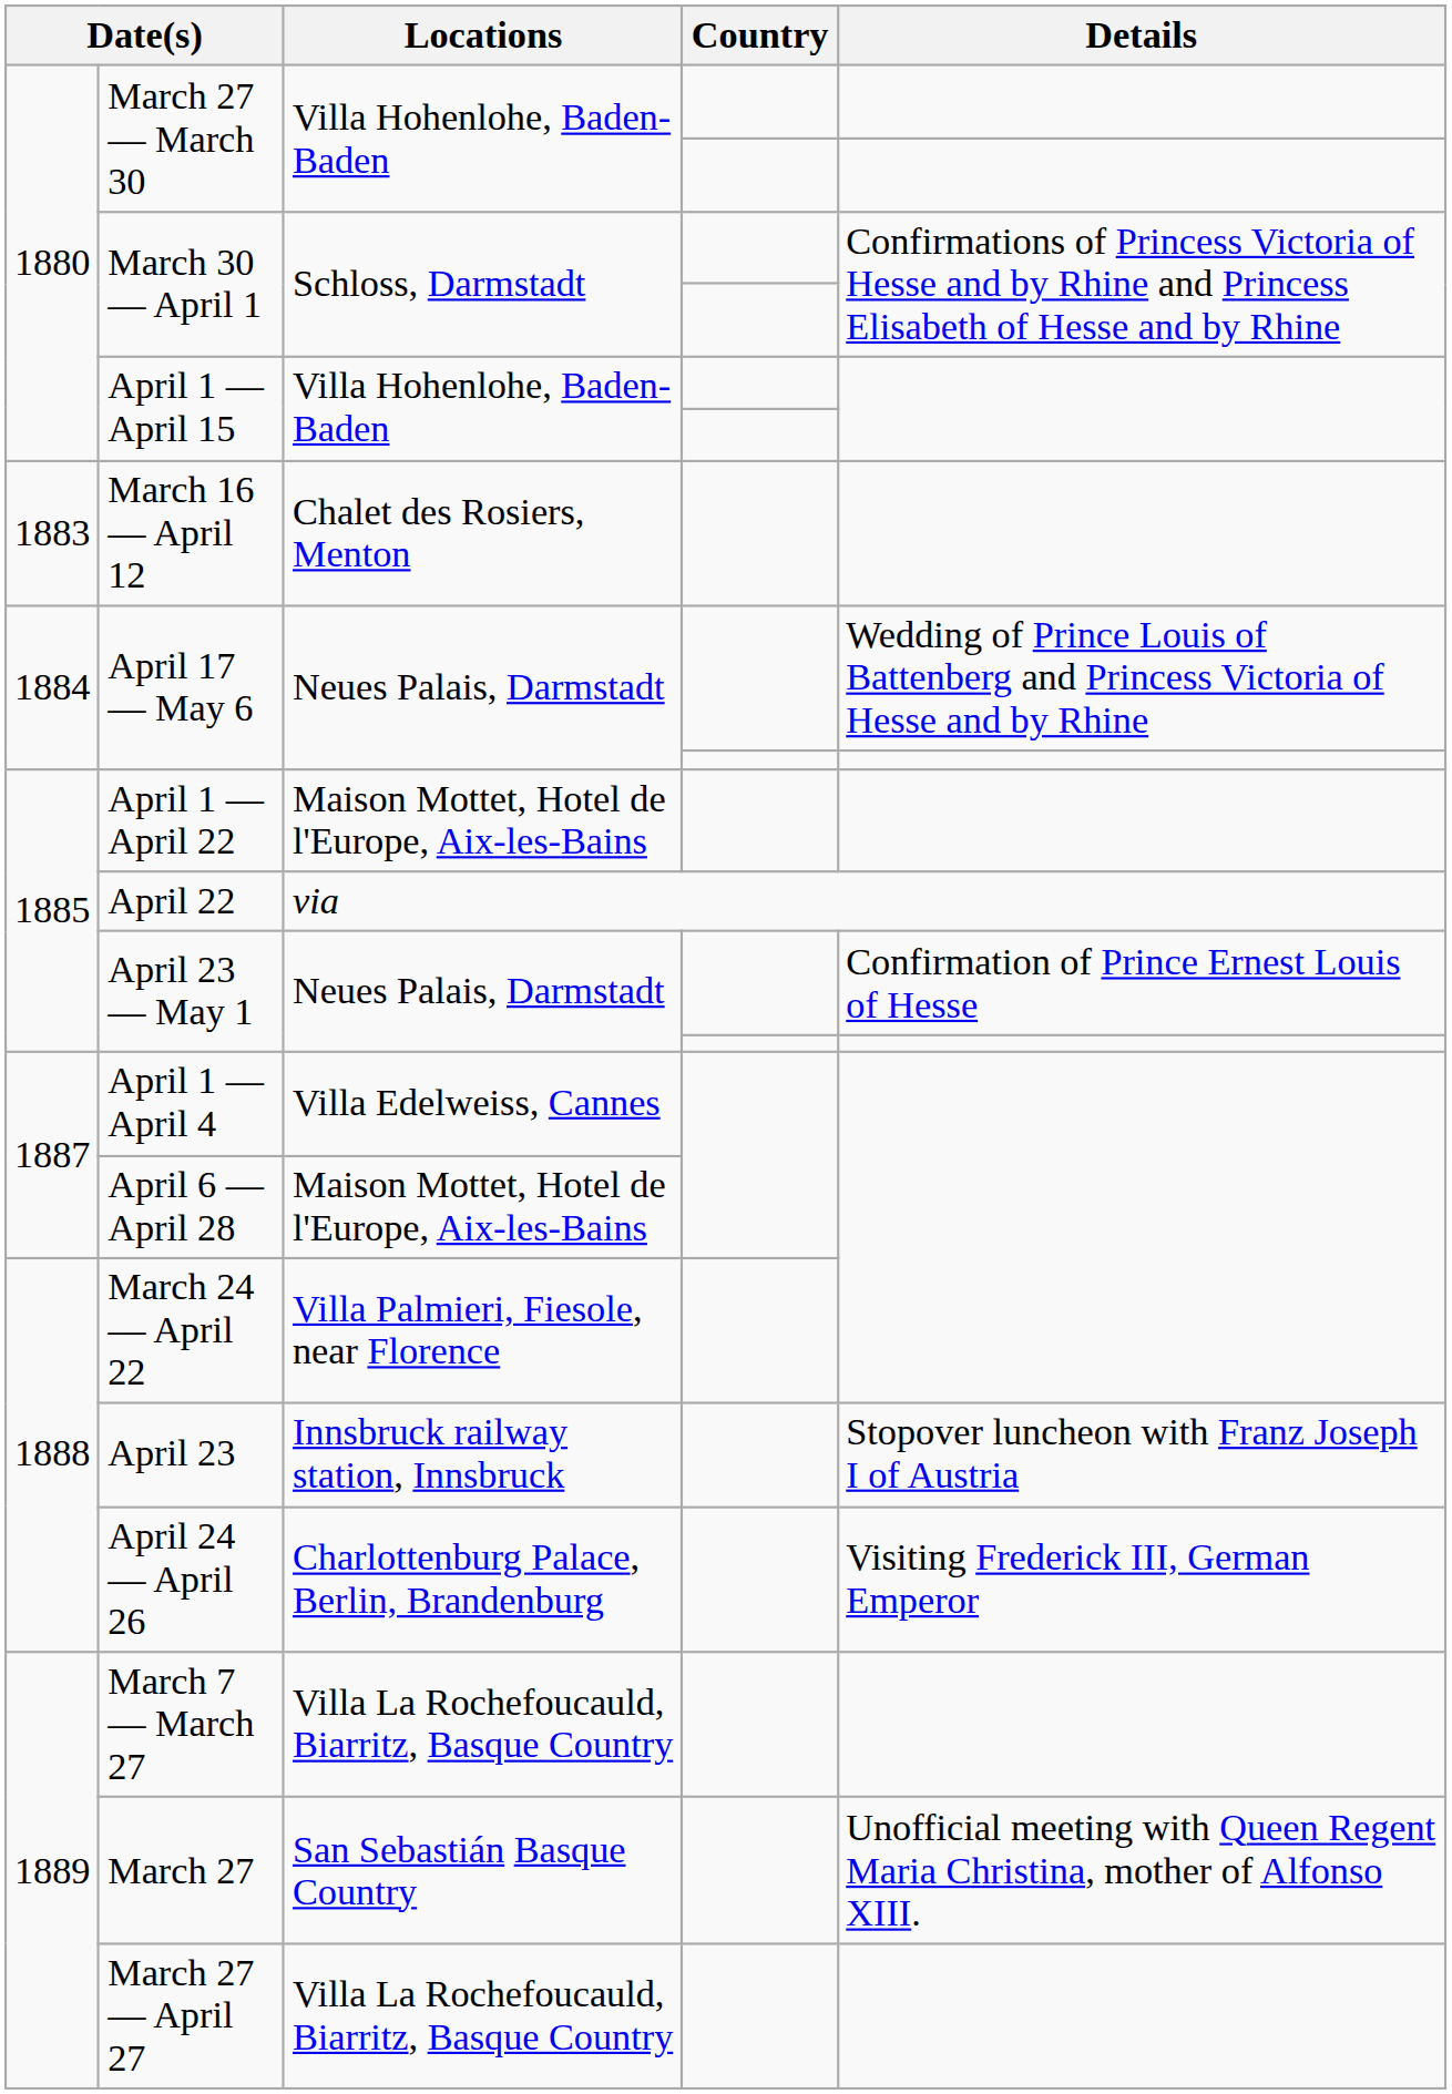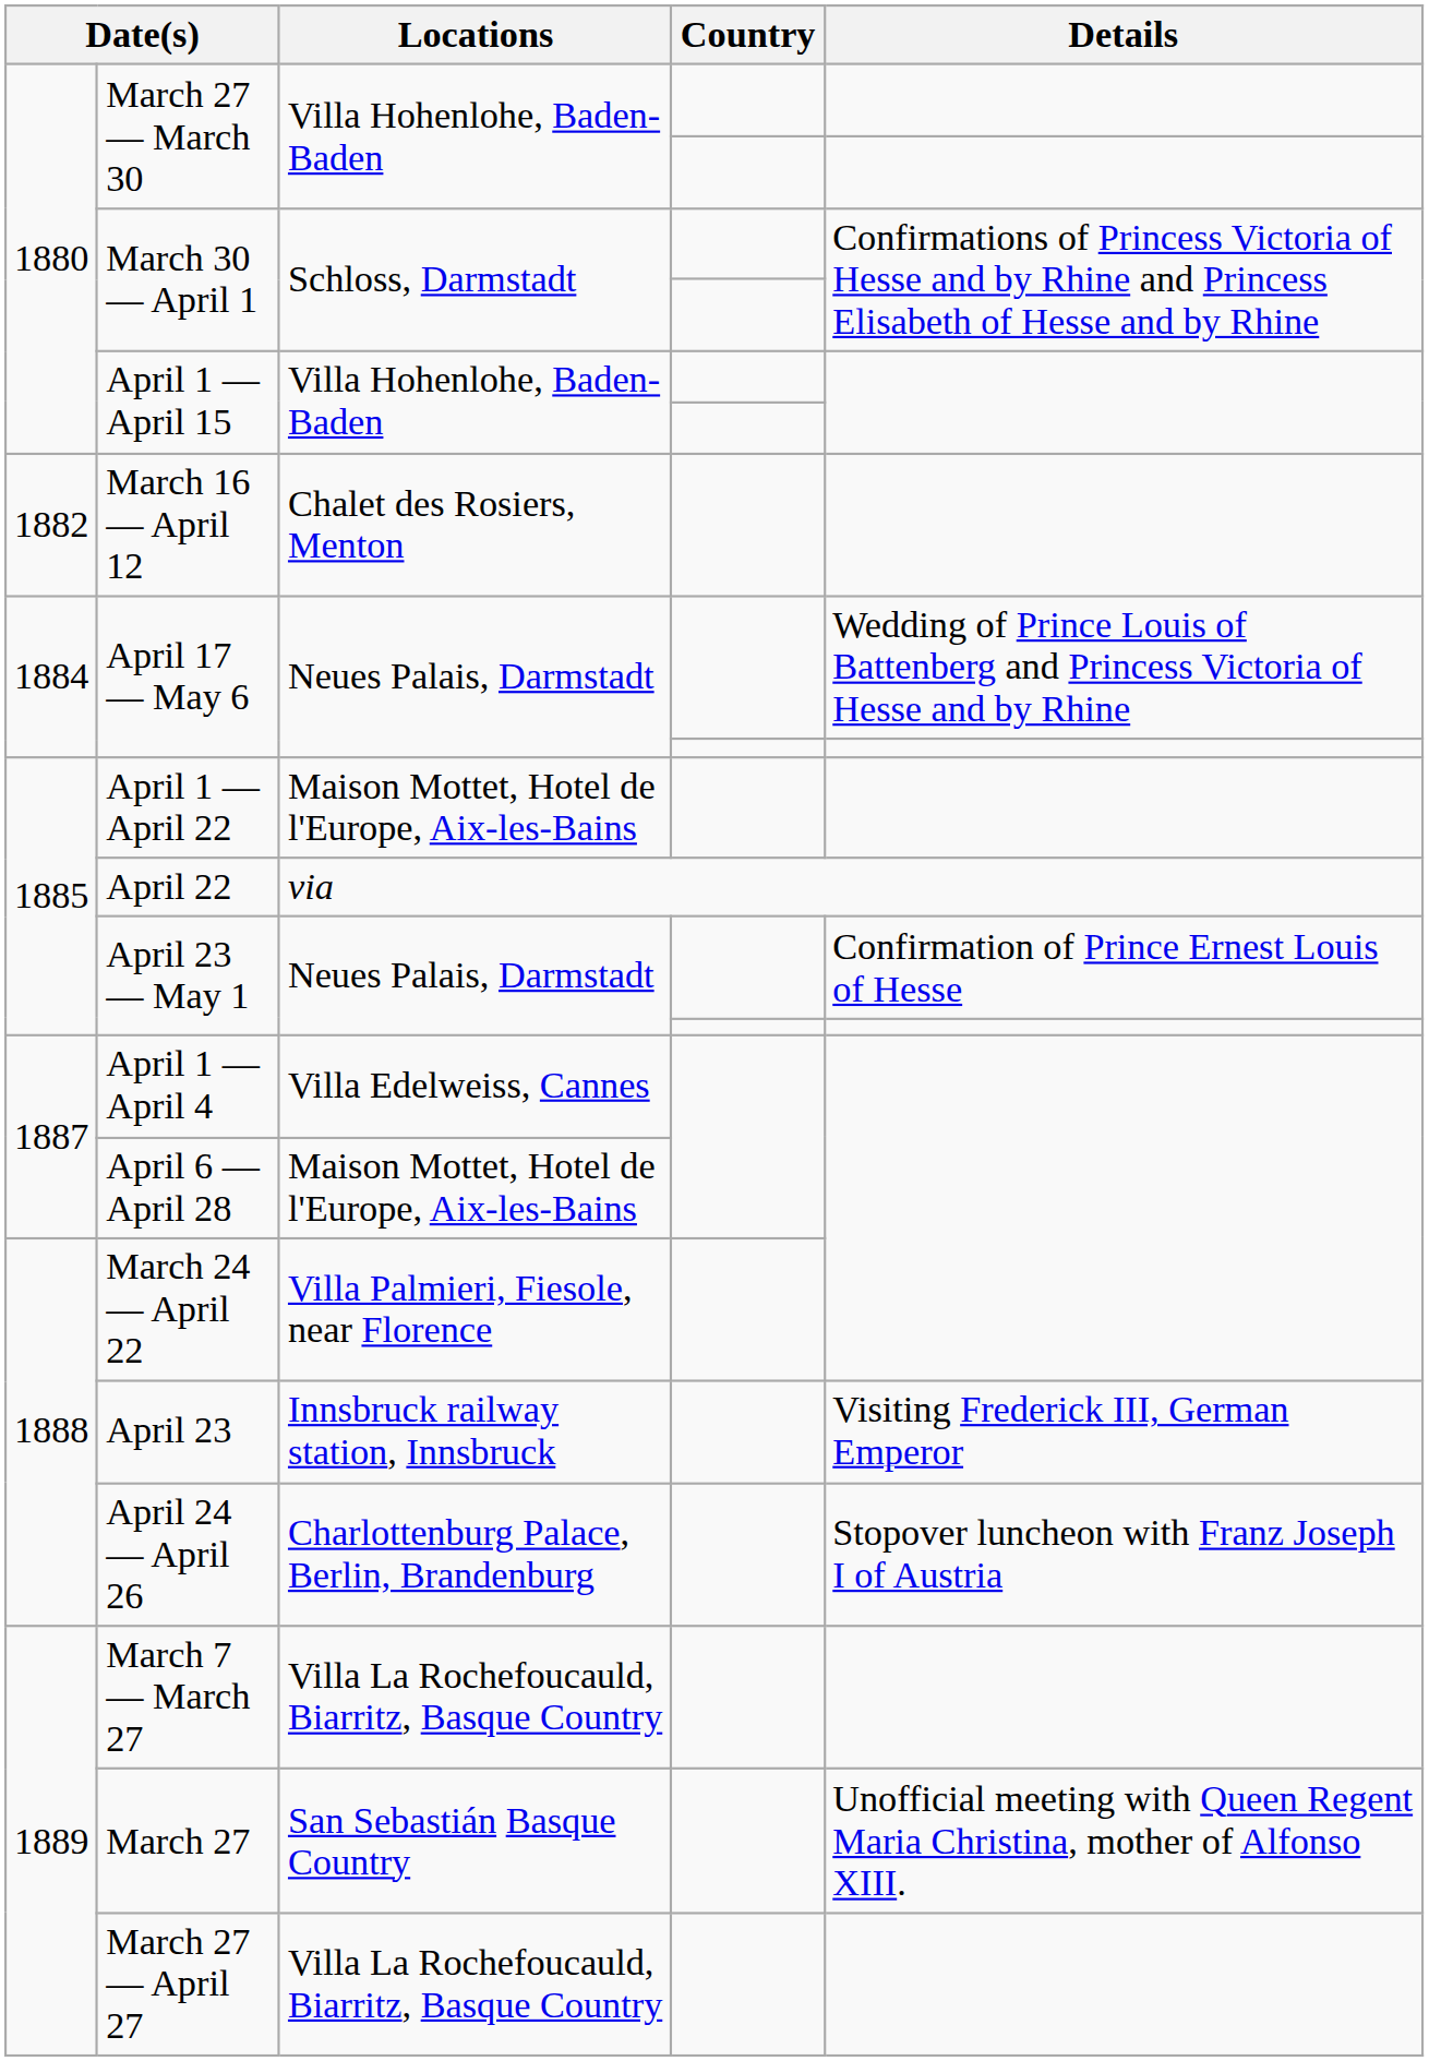March 16 — April 12 | column 1: 1883 -> 1882
April 23 | Details: Stopover luncheon with Franz Joseph I of Austria -> Visiting Frederick III, German Emperor
April 24 — April 26 | Details: Visiting Frederick III, German Emperor -> Stopover luncheon with Franz Joseph I of Austria
